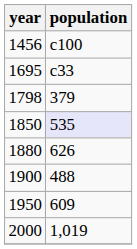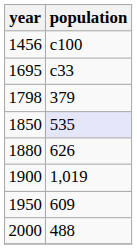1900 | population: 488 -> 1,019
2000 | population: 1,019 -> 488
